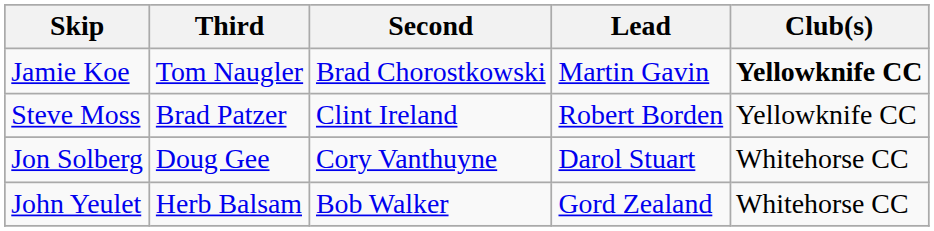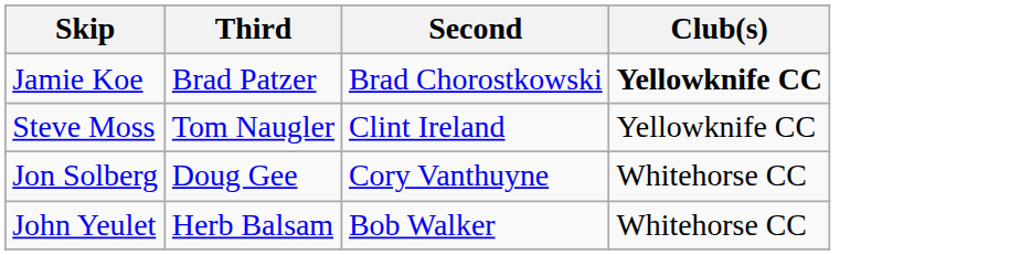- column: Lead | Martin Gavin | Robert Borden | Darol Stuart | Gord Zealand
Jamie Koe | Third: Tom Naugler -> Brad Patzer
Steve Moss | Third: Brad Patzer -> Tom Naugler
